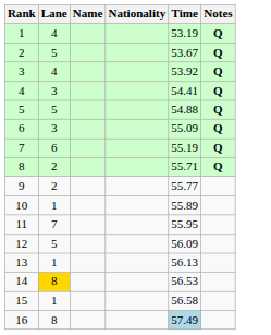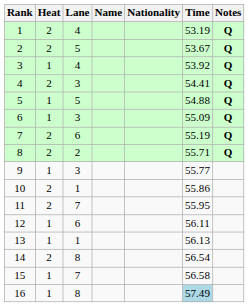+ column: Heat | 2 | 2 | 1 | 2 | 1 | 1 | 2 | 2 | 1 | 2 | 2 | 1 | 1 | 2 | 1 | 1
9 | Lane: 2 -> 3
10 | Time: 55.89 -> 55.86
12 | Lane: 5 -> 6
12 | Time: 56.09 -> 56.11
14 | Lane: gold background -> no background
14 | Time: 56.53 -> 56.54
15 | Lane: 1 -> 7
